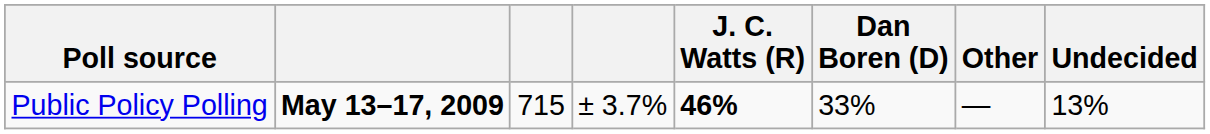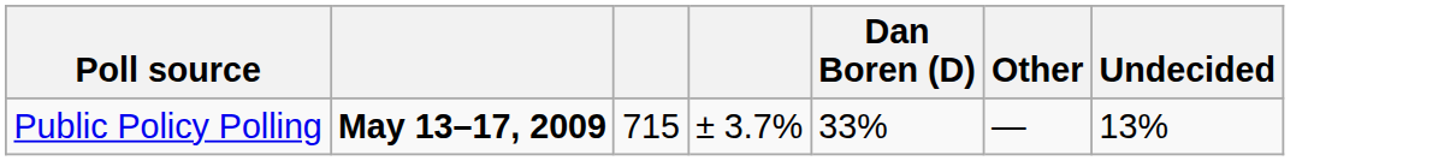- column: J. C. Watts (R) | 46%
